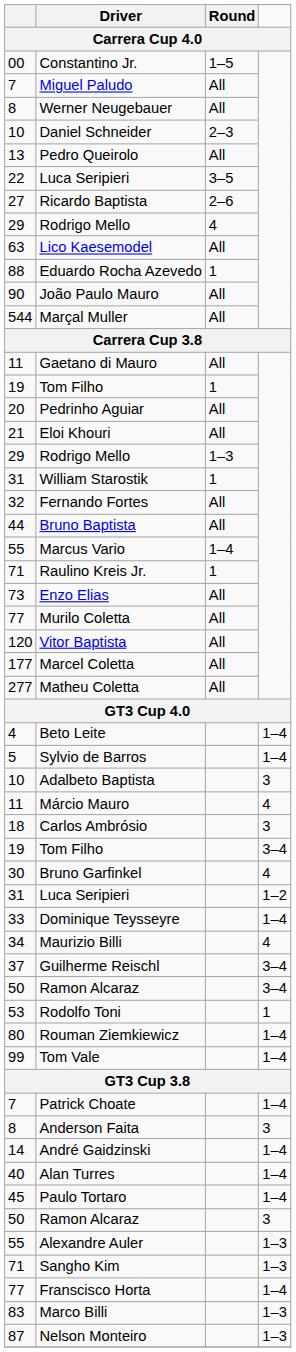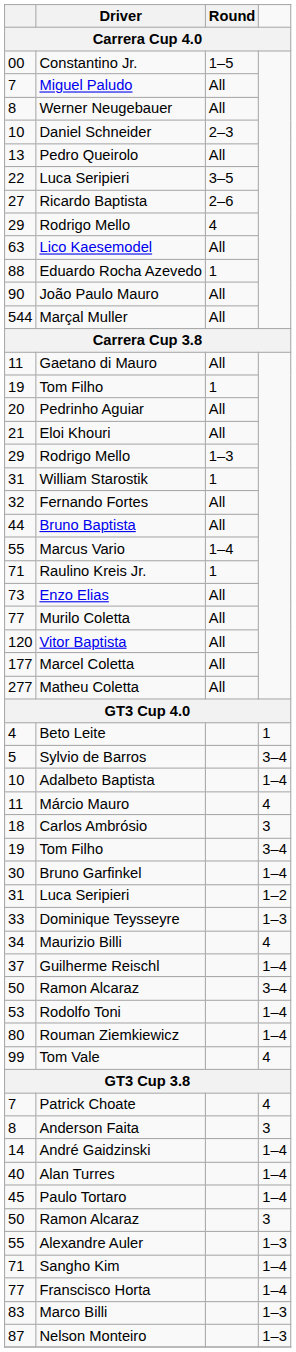Beto Leite | column 4: 1–4 -> 1
Sylvio de Barros | column 4: 1–4 -> 3–4
Adalbeto Baptista | column 4: 3 -> 1–4
Bruno Garfinkel | column 4: 4 -> 1–4
Dominique Teysseyre | column 4: 1–4 -> 1–3
Guilherme Reischl | column 4: 3–4 -> 1–4
Rodolfo Toni | column 4: 1 -> 1–4
Tom Vale | column 4: 1–4 -> 4
Patrick Choate | column 4: 1–4 -> 4
Sangho Kim | column 4: 1–3 -> 1–4
